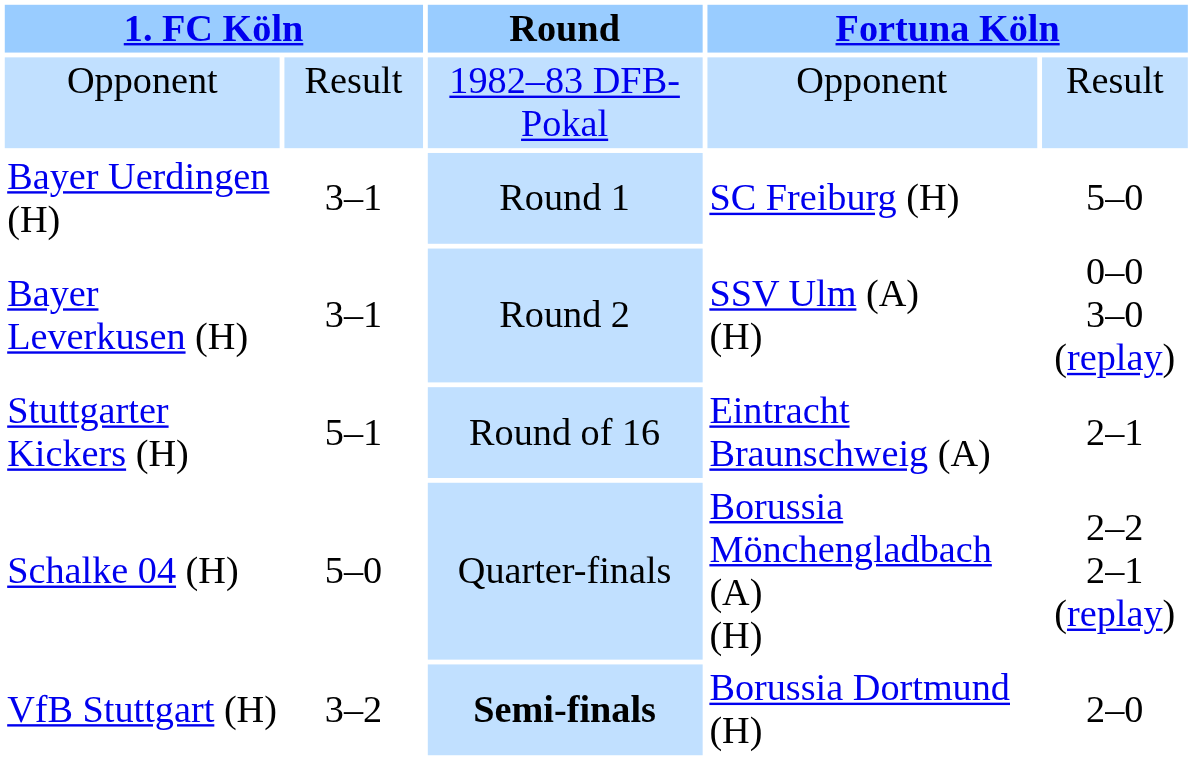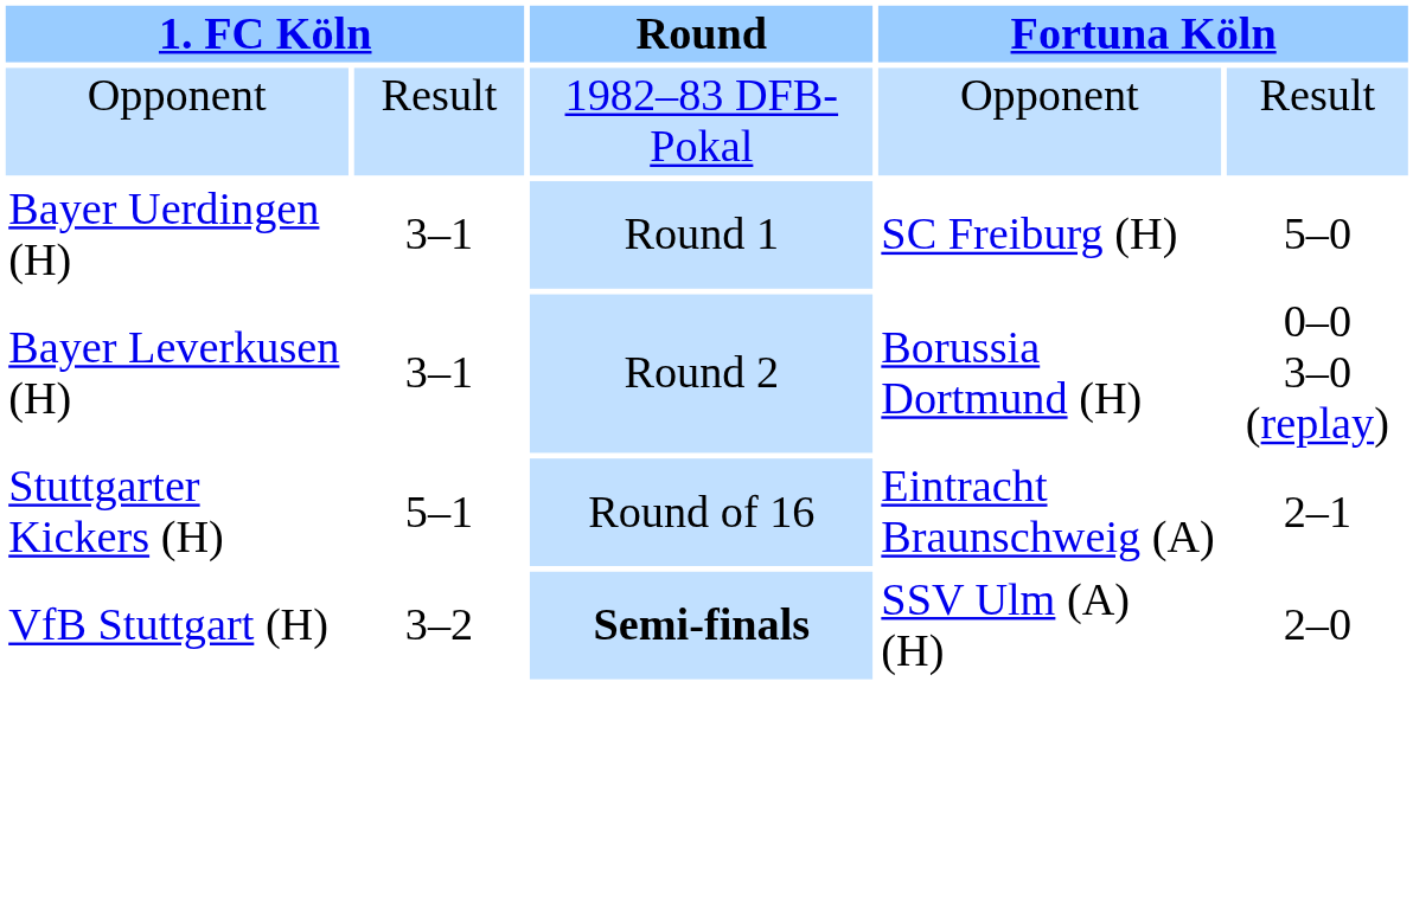Bayer Leverkusen (H) | column 4: SSV Ulm (A) (H) -> Borussia Dortmund (H)
- row: Schalke 04 (H) | 5–0 | Quarter-finals | Borussia Mönchengladbach (A) (H) | 2–2 2–1 (replay)
VfB Stuttgart (H) | column 4: Borussia Dortmund (H) -> SSV Ulm (A) (H)
